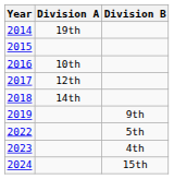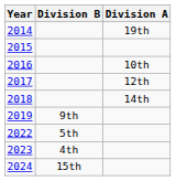columns swapped: Division A <-> Division B
